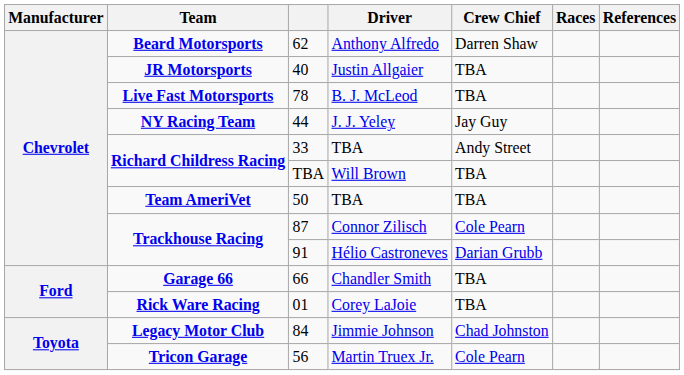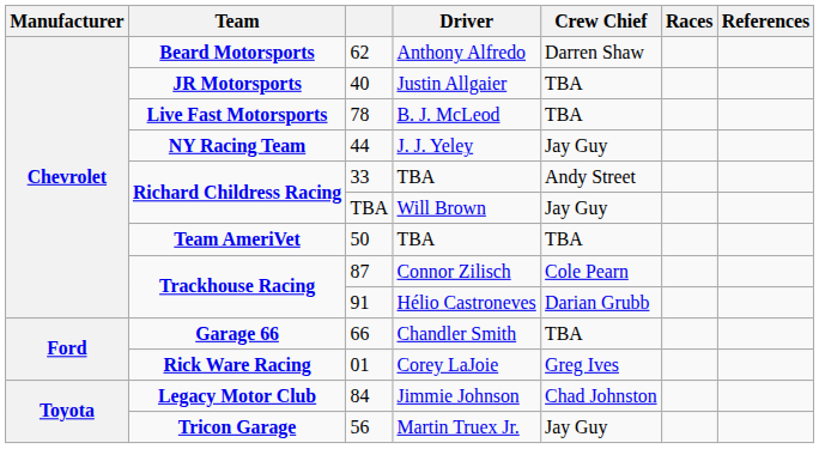Will Brown | Crew Chief: TBA -> Jay Guy
Corey LaJoie | Crew Chief: TBA -> Greg Ives
Martin Truex Jr. | Crew Chief: Cole Pearn -> Jay Guy
